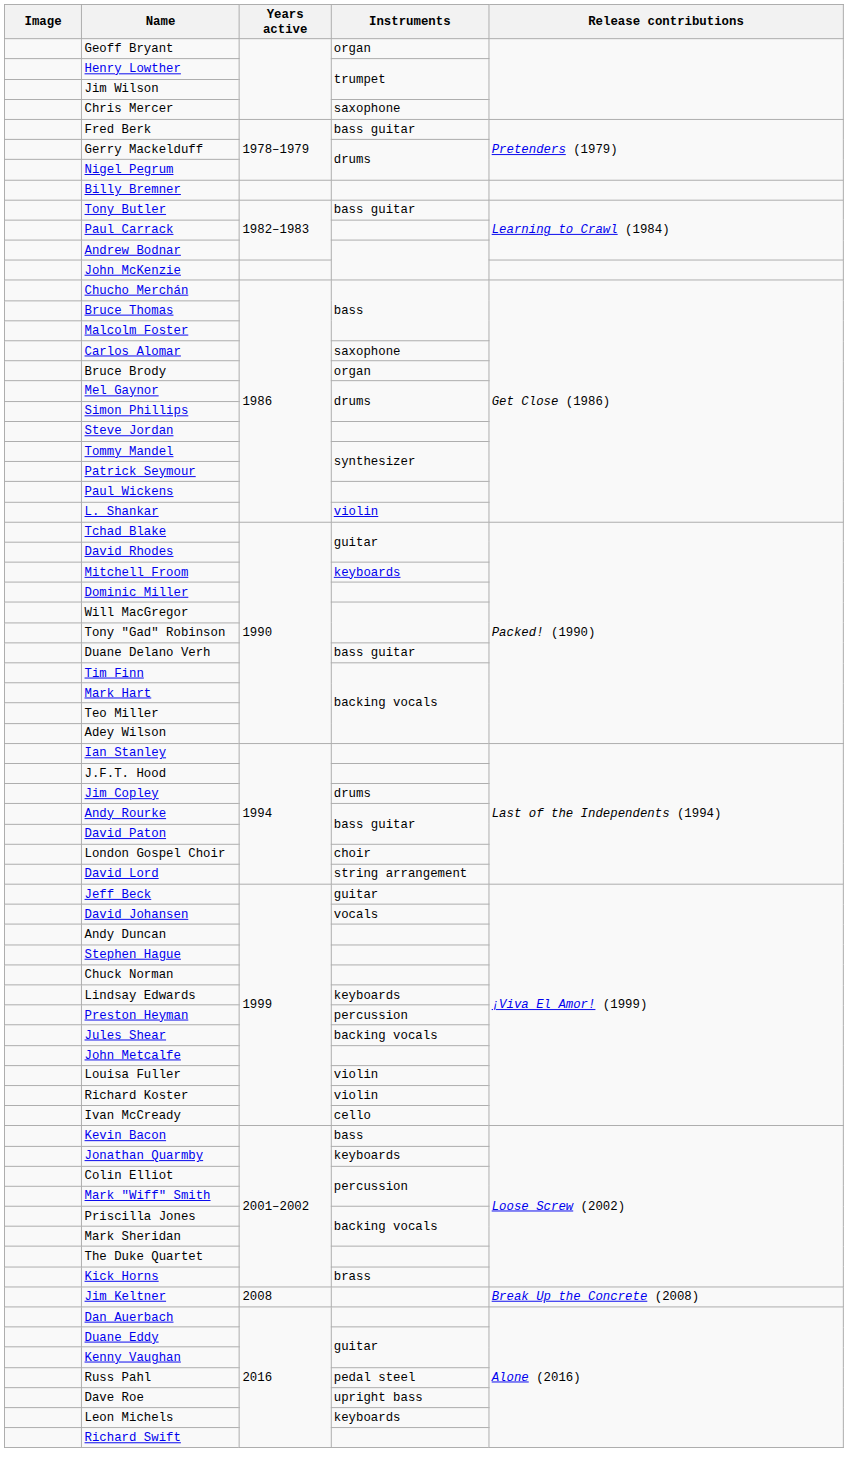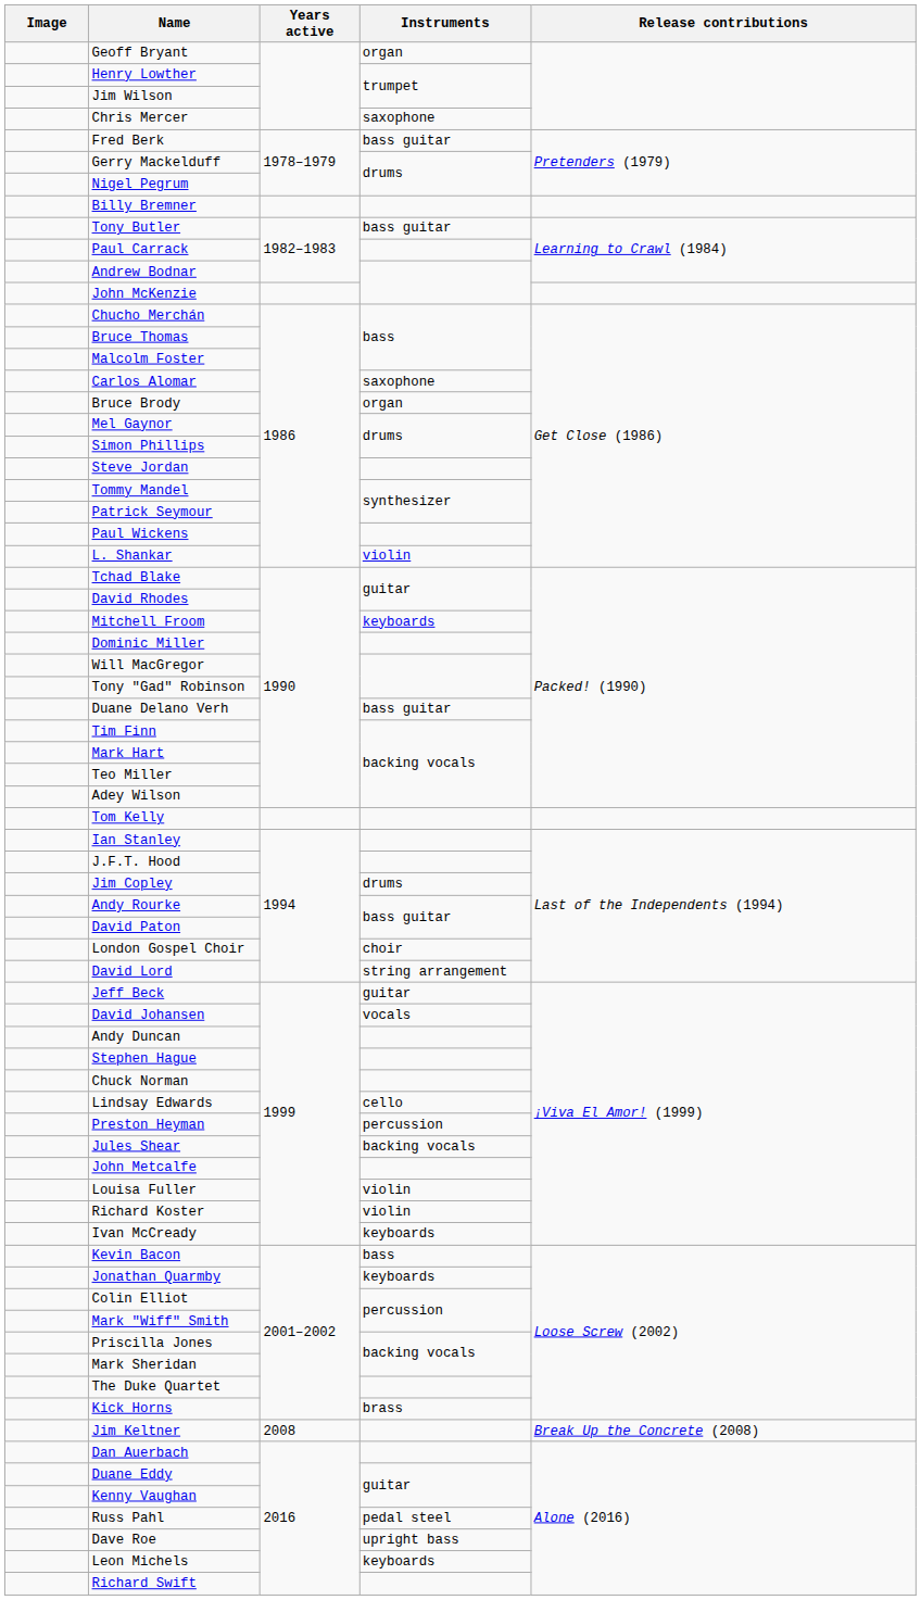+ row: Tom Kelly
Lindsay Edwards | Instruments: keyboards -> cello
Ivan McCready | Instruments: cello -> keyboards
